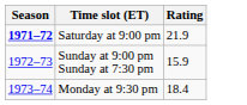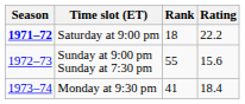+ column: Rank | 18 | 55 | 41
Saturday at 9:00 pm | Rating: 21.9 -> 22.2
Sunday at 9:00 pm Sunday at 7:30 pm | Rating: 15.9 -> 15.6
